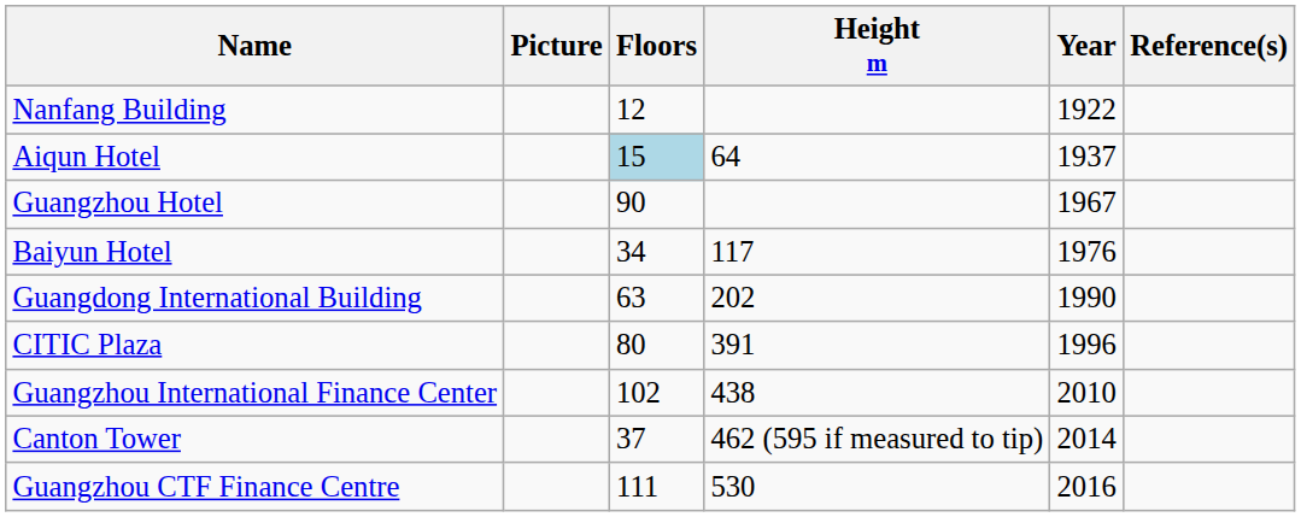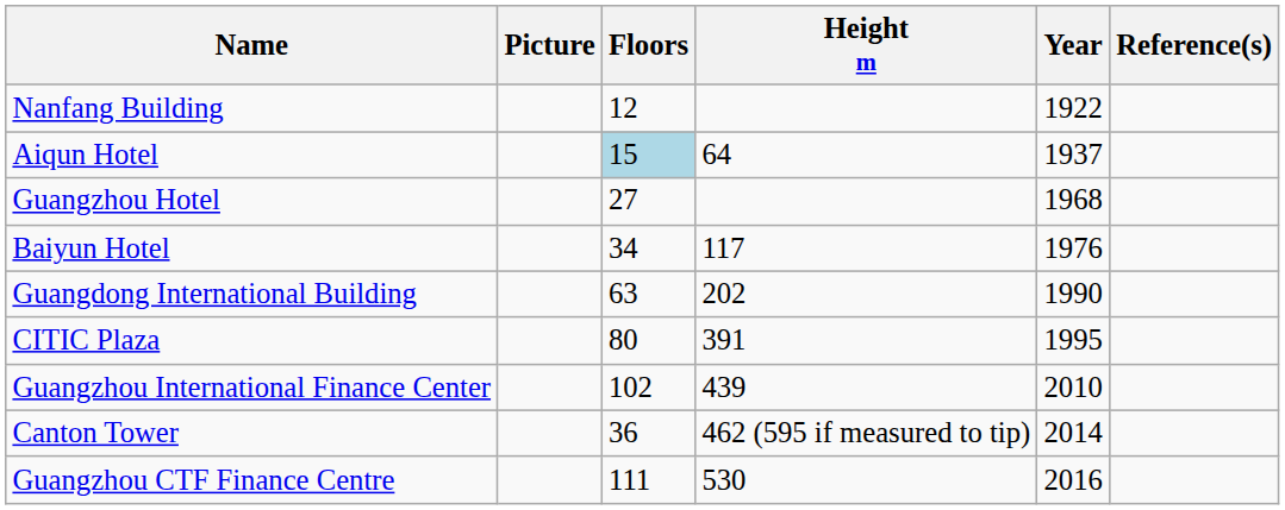Guangzhou Hotel | Floors: 90 -> 27
Guangzhou Hotel | Year: 1967 -> 1968
CITIC Plaza | Year: 1996 -> 1995
Guangzhou International Finance Center | Height m: 438 -> 439
Canton Tower | Floors: 37 -> 36
